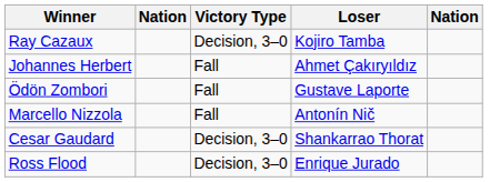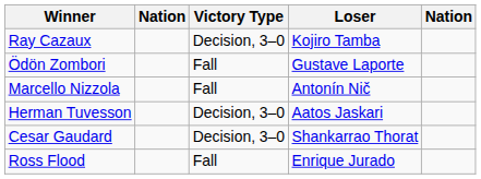- row: Johannes Herbert | Fall | Ahmet Çakıryıldız
+ row: Herman Tuvesson | Decision, 3–0 | Aatos Jaskari
Ross Flood | Victory Type: Decision, 3–0 -> Fall
